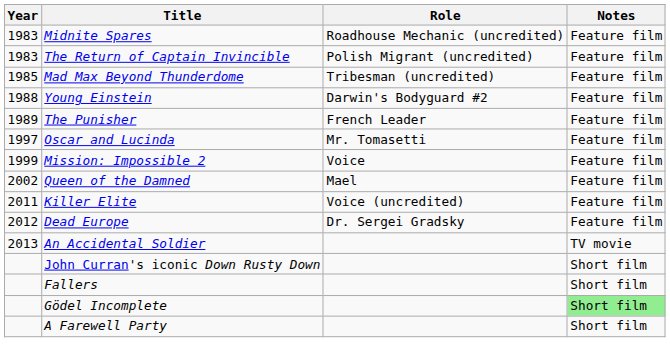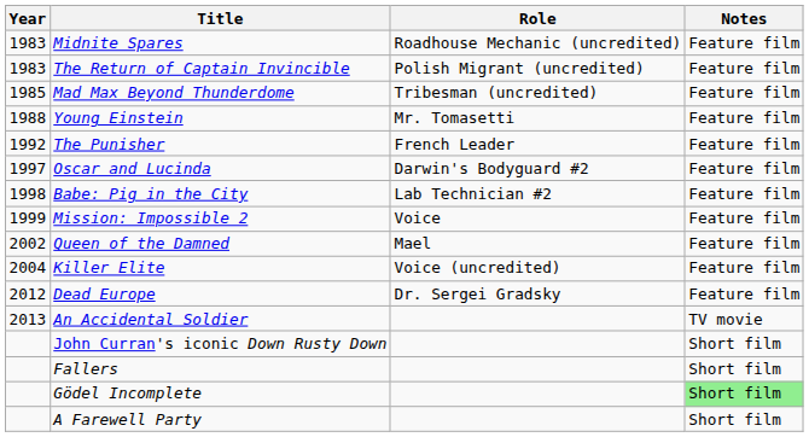Young Einstein | Role: Darwin's Bodyguard #2 -> Mr. Tomasetti
The Punisher | Year: 1989 -> 1992
Oscar and Lucinda | Role: Mr. Tomasetti -> Darwin's Bodyguard #2
+ row: 1998 | Babe: Pig in the City | Lab Technician #2 | Feature film
Killer Elite | Year: 2011 -> 2004
